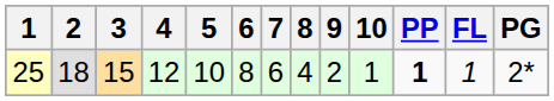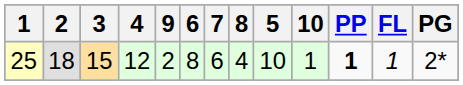columns swapped: 5 <-> 9
